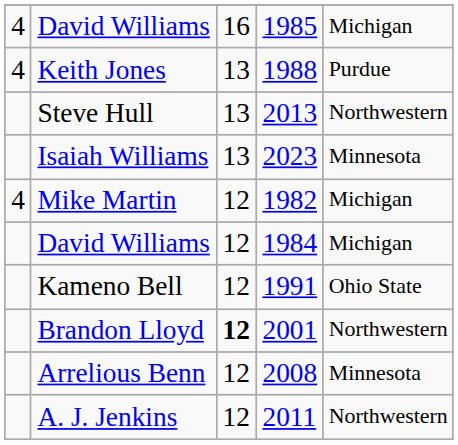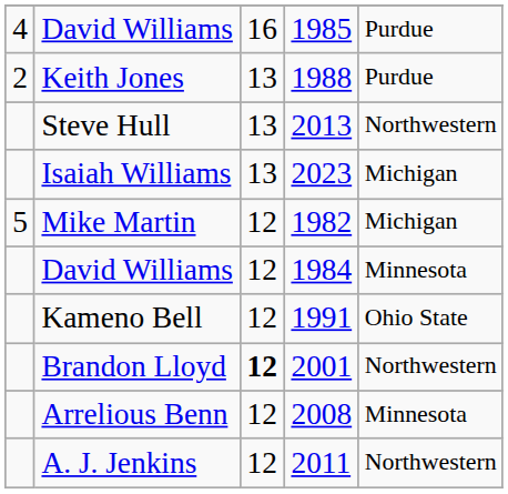David Williams / 1985 | column 5: Michigan -> Purdue
Keith Jones | column 1: 4 -> 2
Isaiah Williams | column 5: Minnesota -> Michigan
Mike Martin | column 1: 4 -> 5
David Williams / 1984 | column 5: Michigan -> Minnesota
